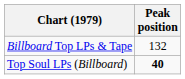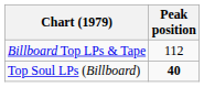Billboard Top LPs & Tape | Peak position: 132 -> 112
